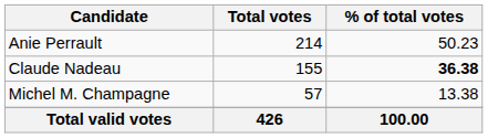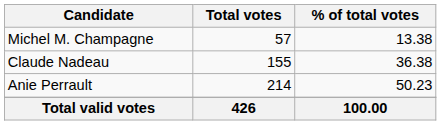rows swapped: Anie Perrault <-> Michel M. Champagne
Claude Nadeau | % of total votes: bold -> normal
